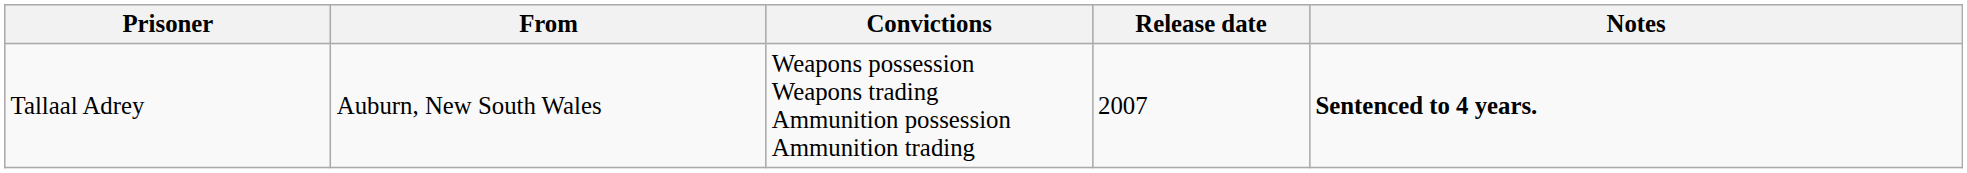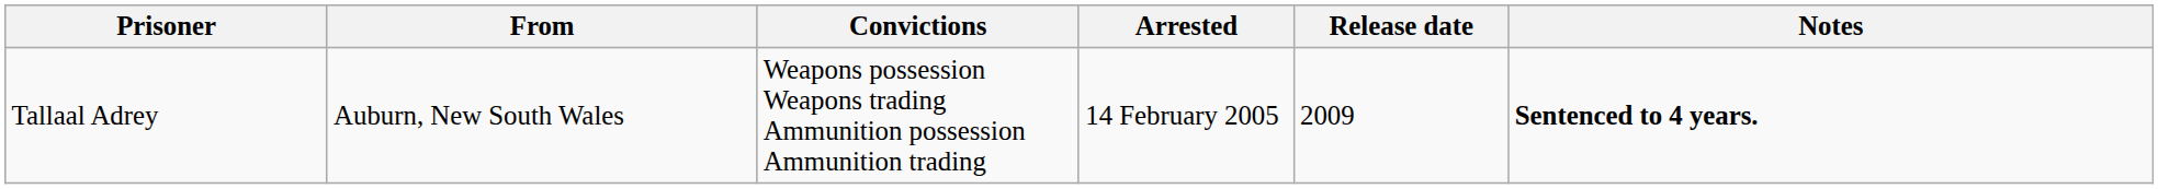+ column: Arrested | 14 February 2005
Tallaal Adrey | Release date: 2007 -> 2009
